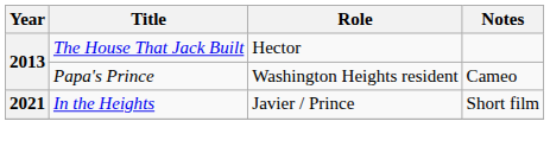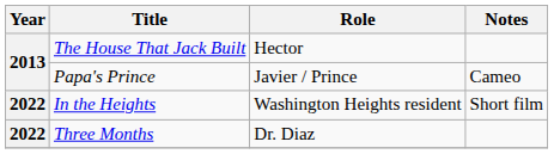Papa's Prince | Role: Washington Heights resident -> Javier / Prince
In the Heights | Year: 2021 -> 2022
In the Heights | Role: Javier / Prince -> Washington Heights resident
+ row: 2022 | Three Months | Dr. Diaz
